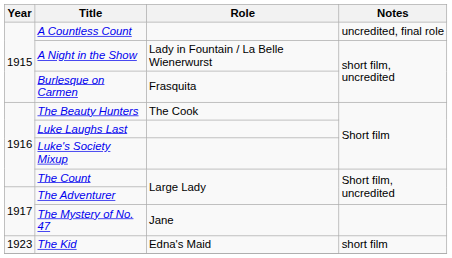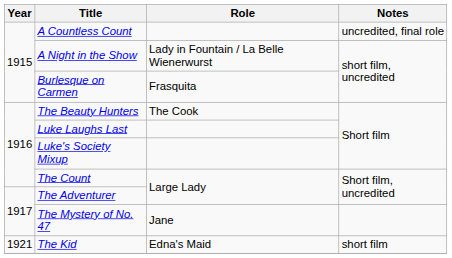The Kid | Year: 1923 -> 1921
